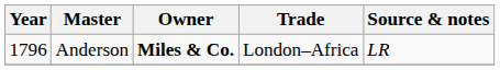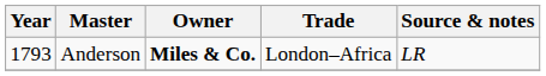Anderson | Year: 1796 -> 1793
